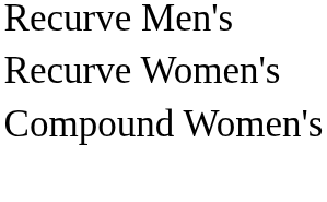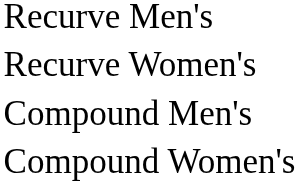+ row: Compound Men's
